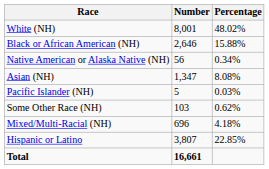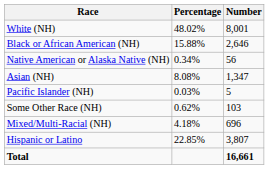columns swapped: Number <-> Percentage
